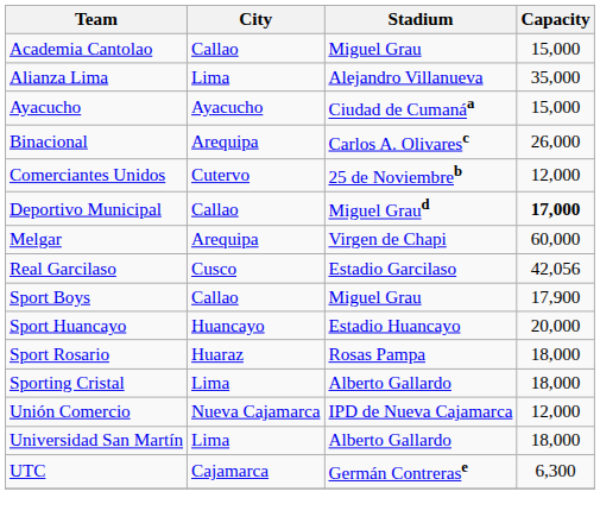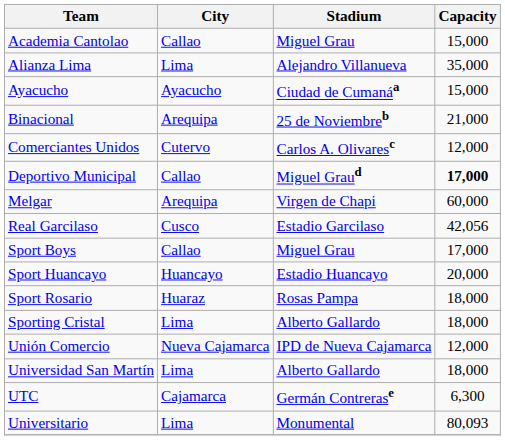Binacional | Stadium: Carlos A. Olivaresc -> 25 de Noviembreb
Binacional | Capacity: 26,000 -> 21,000
Comerciantes Unidos | Stadium: 25 de Noviembreb -> Carlos A. Olivaresc
Sport Boys | Capacity: 17,900 -> 17,000
+ row: Universitario | Lima | Monumental | 80,093
